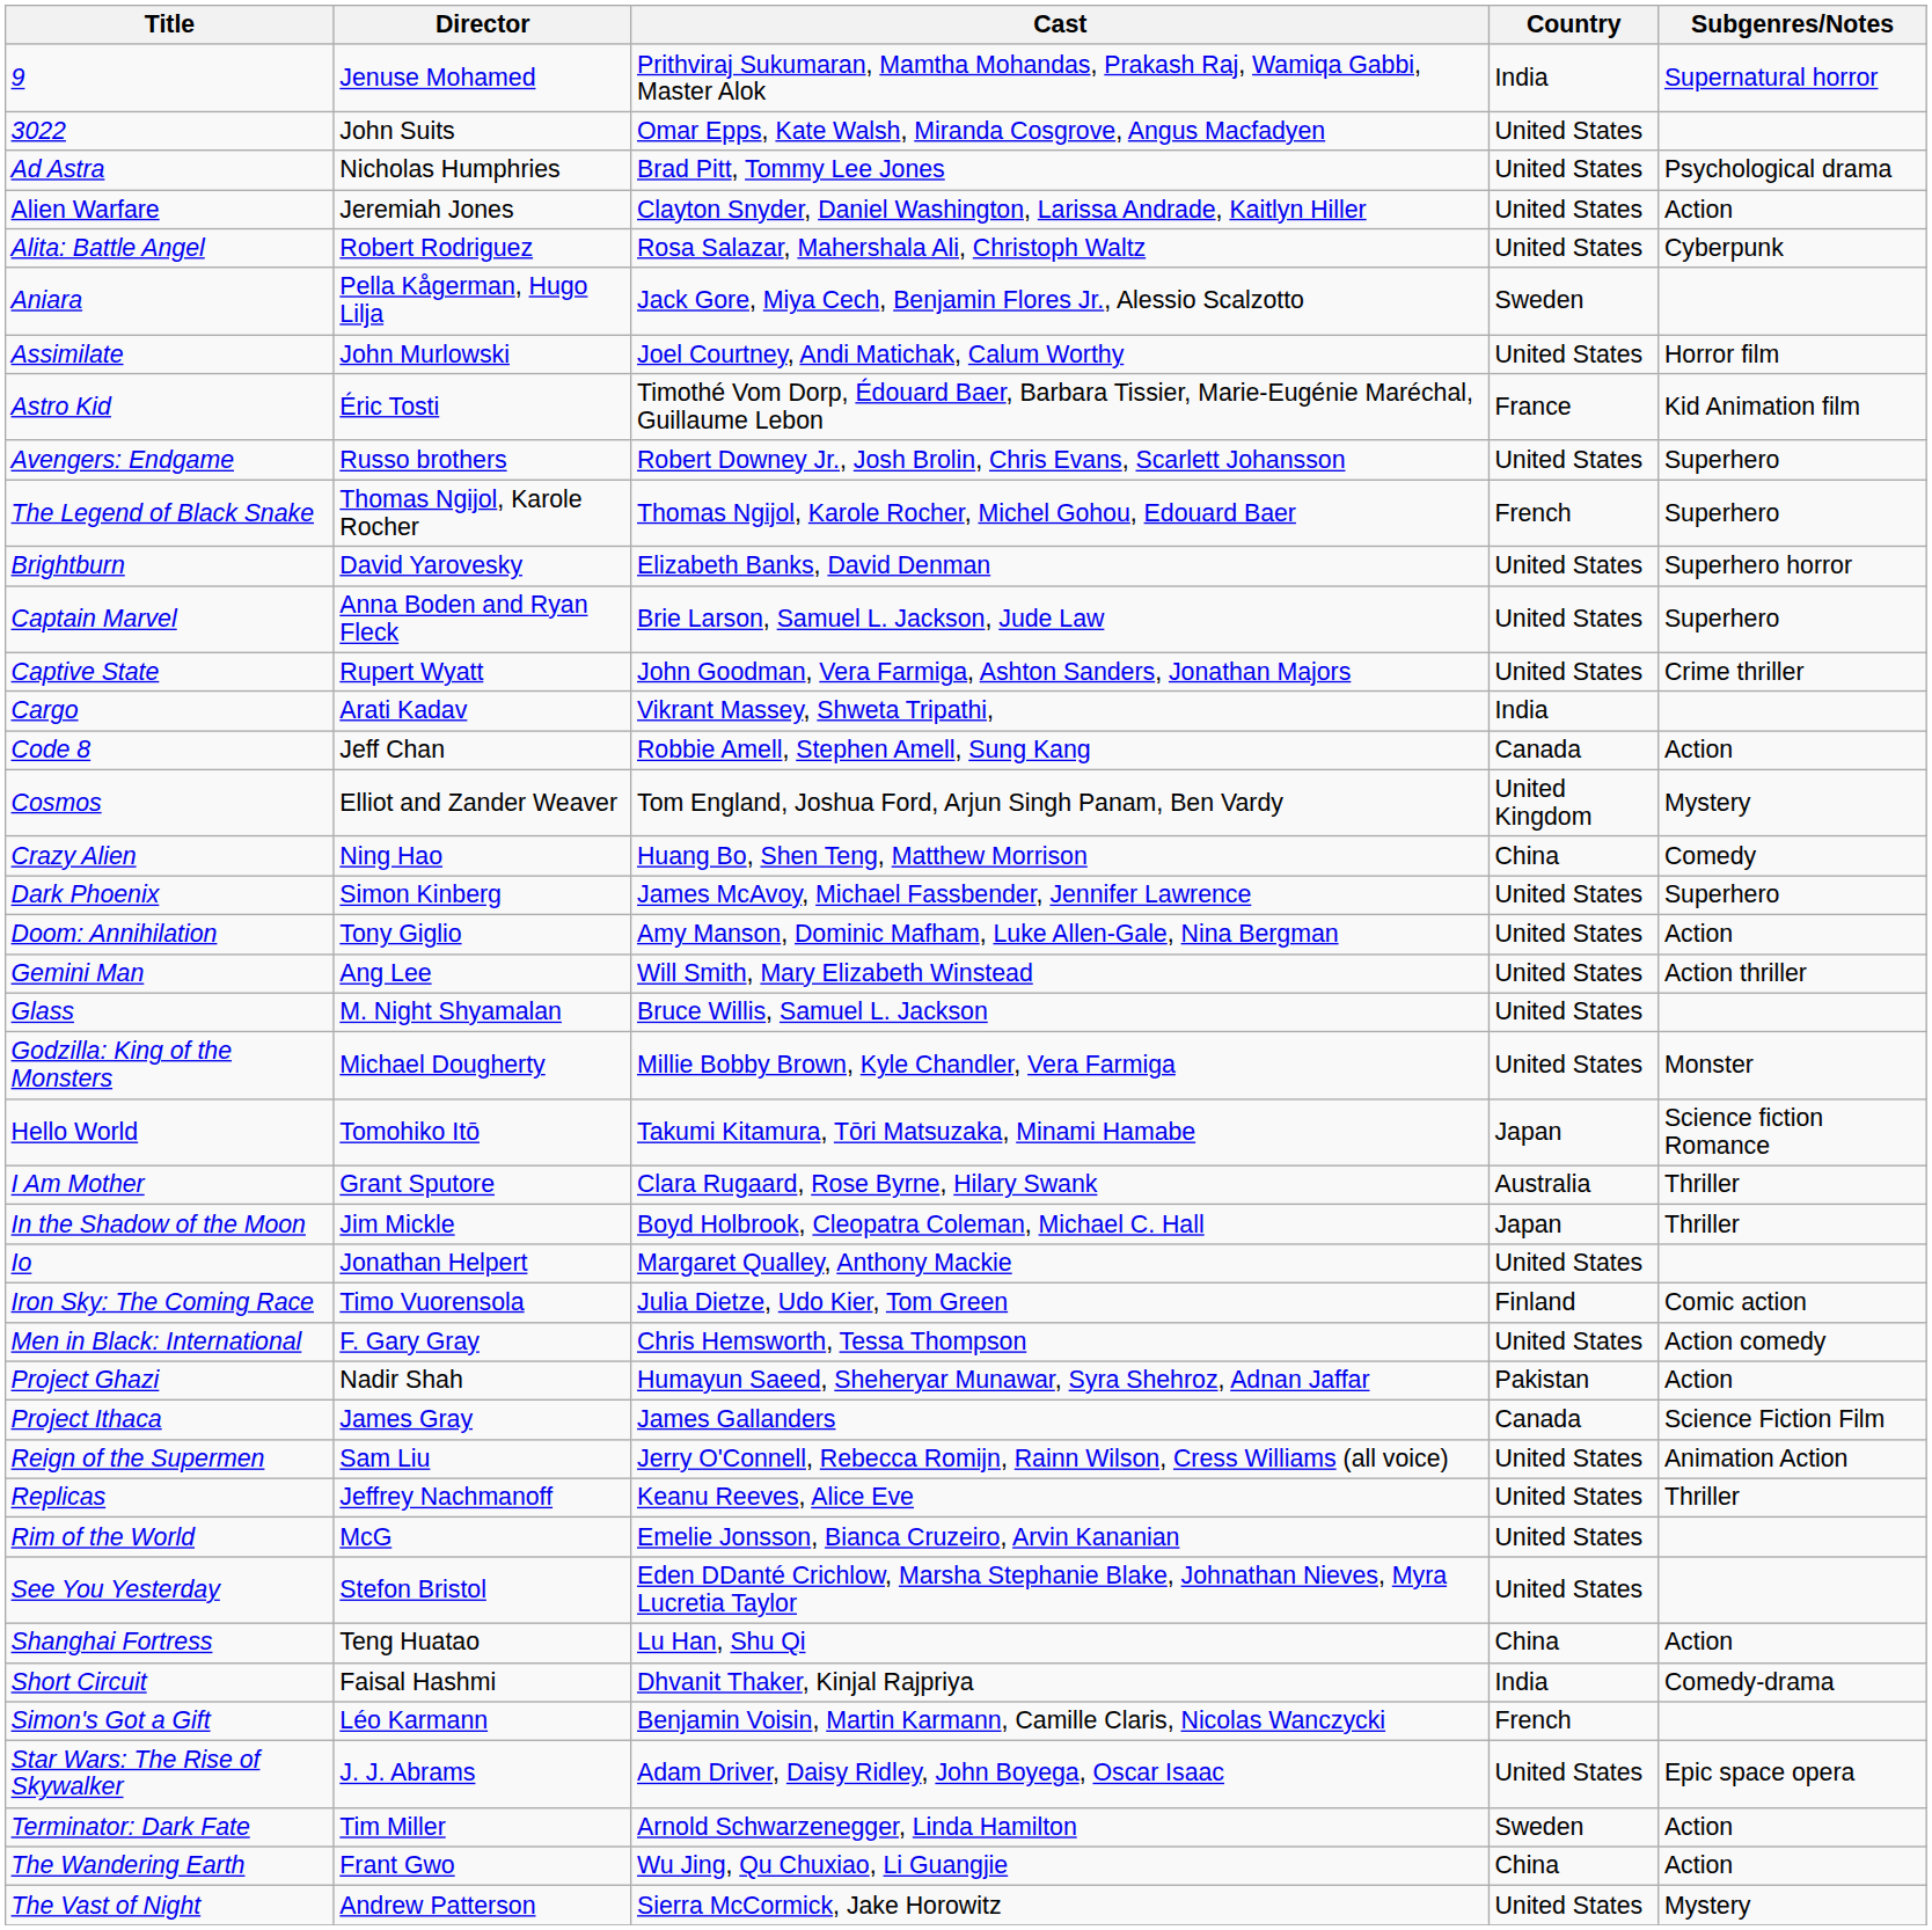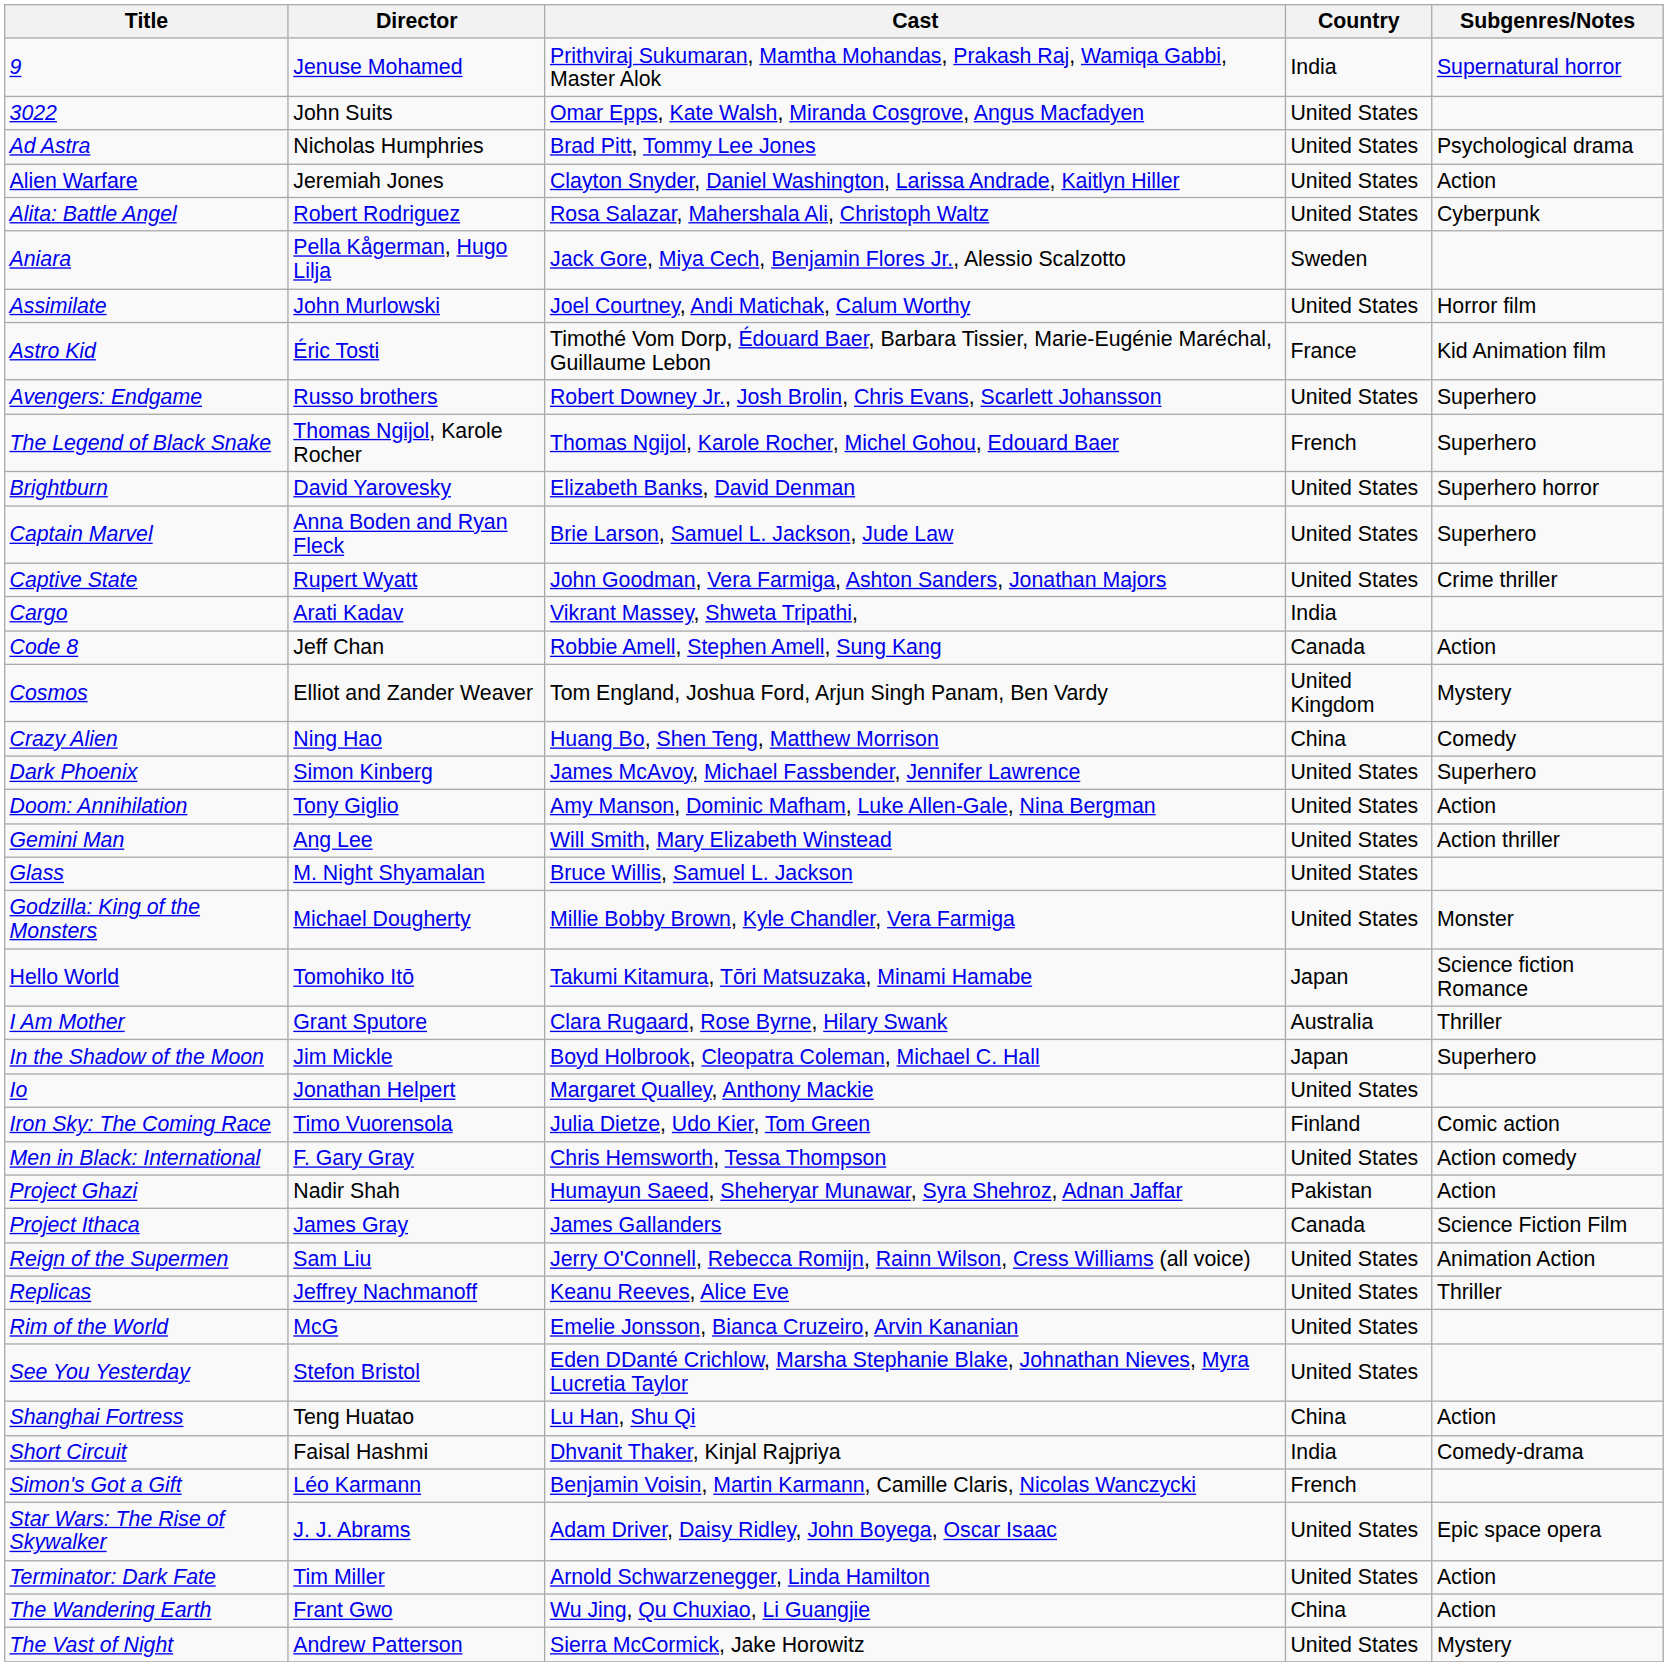In the Shadow of the Moon | Subgenres/Notes: Thriller -> Superhero
Terminator: Dark Fate | Country: Sweden -> United States
